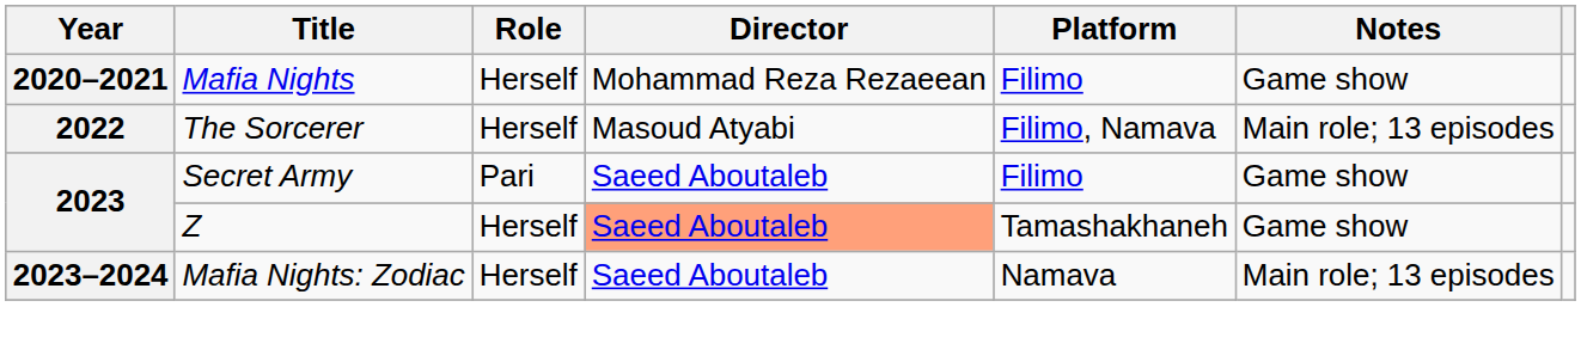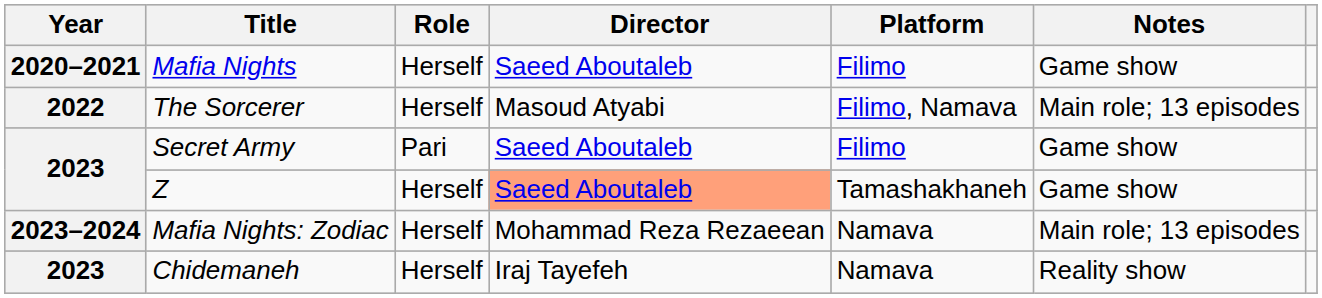Mafia Nights | Director: Mohammad Reza Rezaeean -> Saeed Aboutaleb
Mafia Nights: Zodiac | Director: Saeed Aboutaleb -> Mohammad Reza Rezaeean
+ row: 2023 | Chidemaneh | Herself | Iraj Tayefeh | Namava | Reality show
